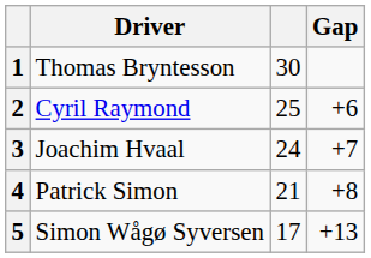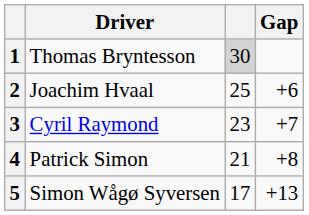1 | column 3: no background -> lightgrey background
2 | Driver: Cyril Raymond -> Joachim Hvaal
3 | Driver: Joachim Hvaal -> Cyril Raymond
3 | column 3: 24 -> 23
